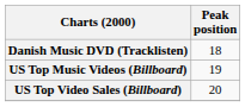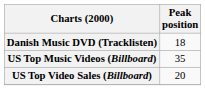US Top Music Videos (Billboard) | Peak position: 19 -> 35
